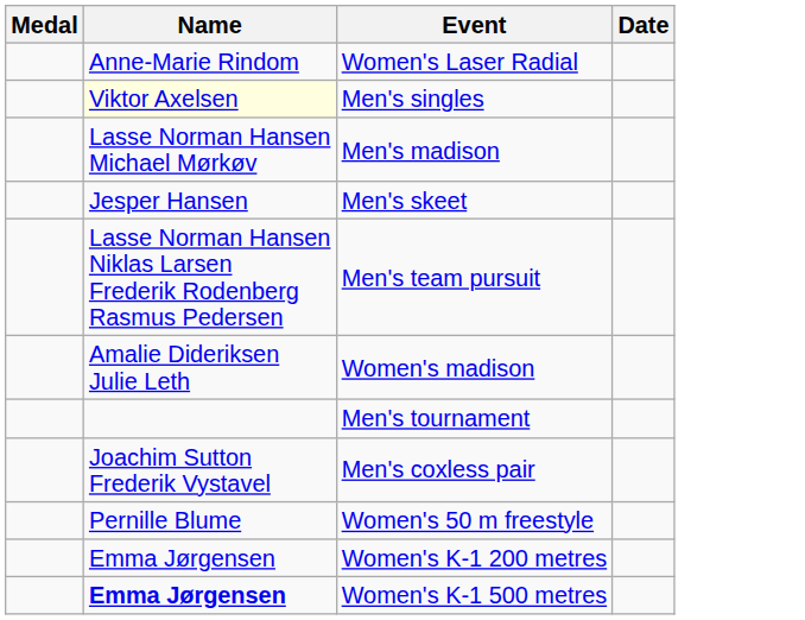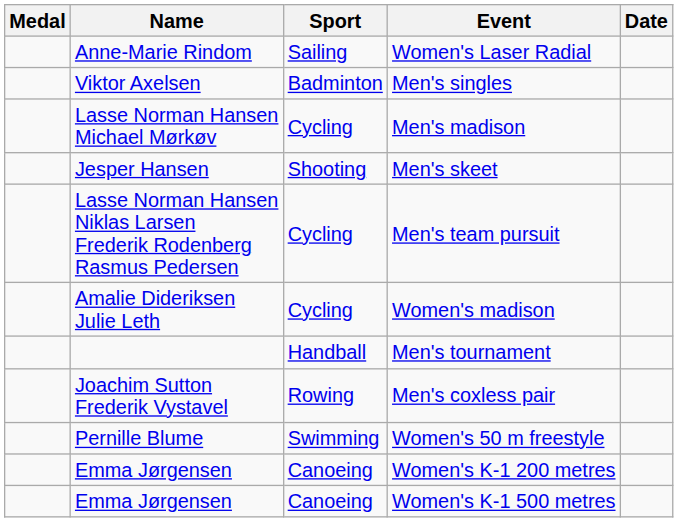+ column: Sport | Sailing | Badminton | Cycling | Shooting | Cycling | Cycling | Handball | Rowing | Swimming | Canoeing | Canoeing
Men's singles | Name: lightyellow background -> no background
Women's K-1 500 metres | Name: bold -> normal
